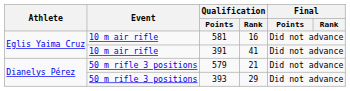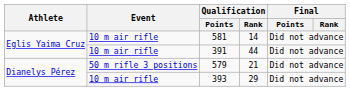581 | Qualification / Rank: 16 -> 14
391 | Qualification / Rank: 41 -> 44
393 | Event: 50 m rifle 3 positions -> 10 m air rifle
